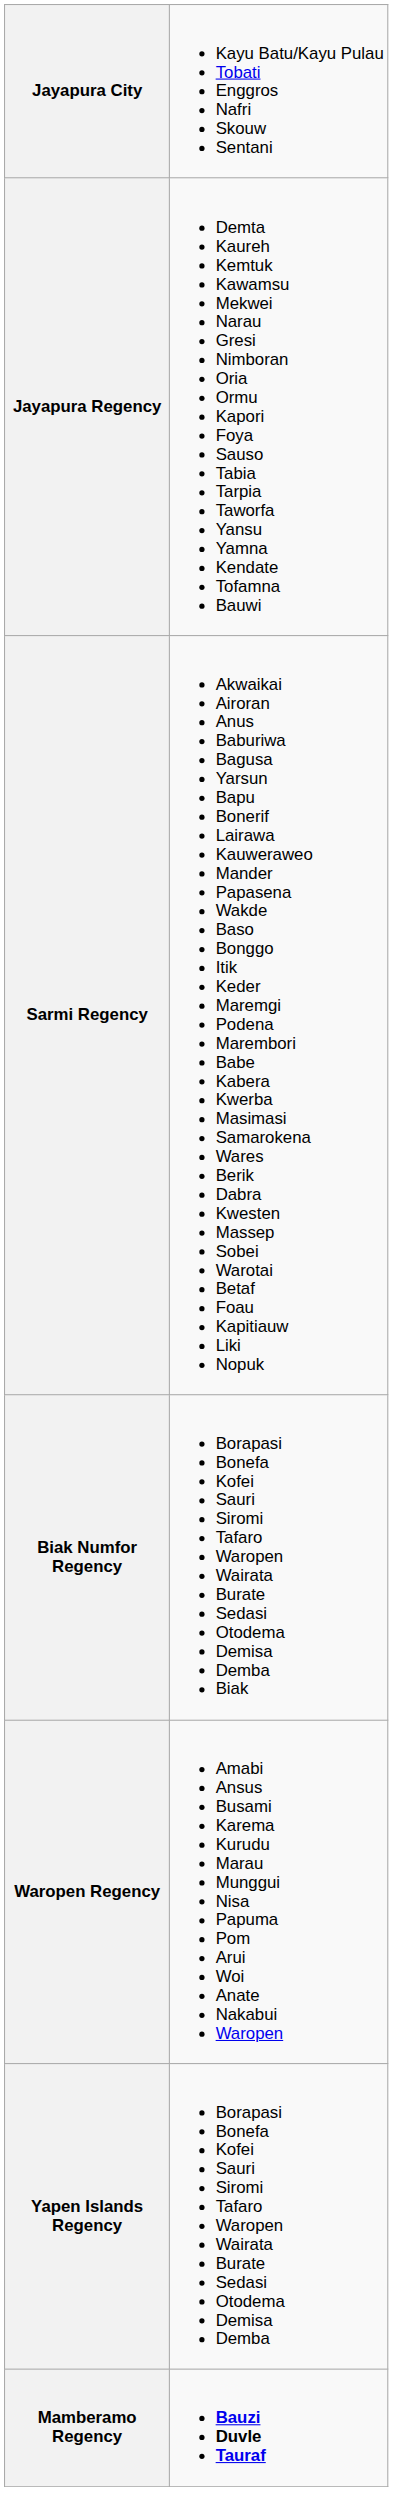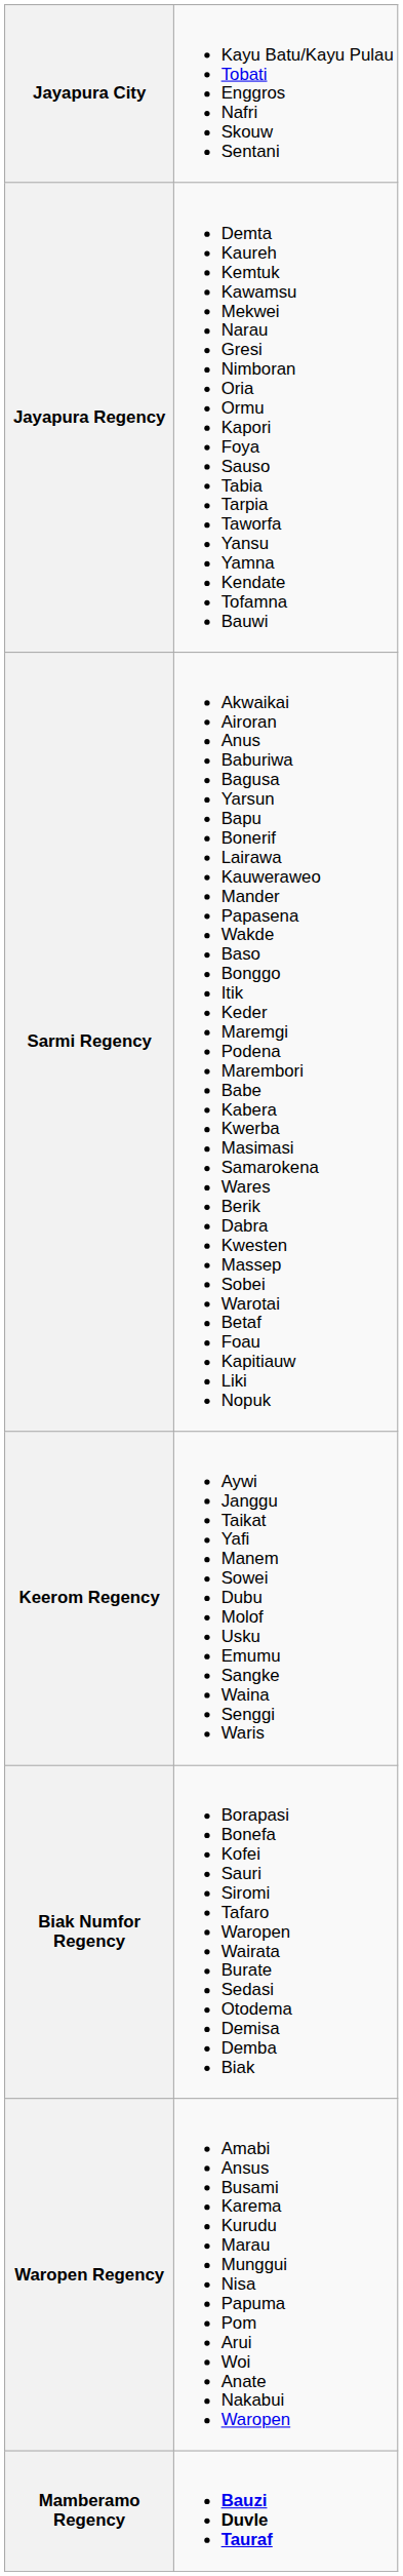+ row: Keerom Regency | Aywi Janggu Taikat Yafi Manem Sowei Dubu Molof Usku Emumu Sangke Waina Senggi Waris
- row: Yapen Islands Regency | Borapasi Bonefa Kofei Sauri Siromi Tafaro Waropen Wairata Burate Sedasi Otodema Demisa Demba
